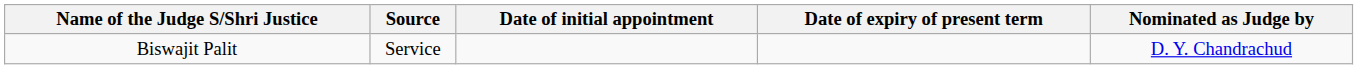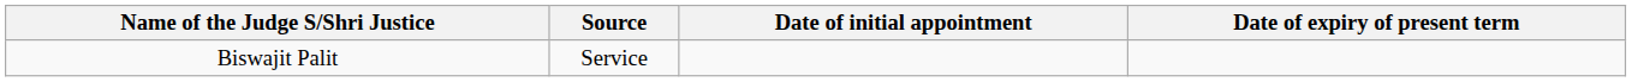- column: Nominated as Judge by | D. Y. Chandrachud
